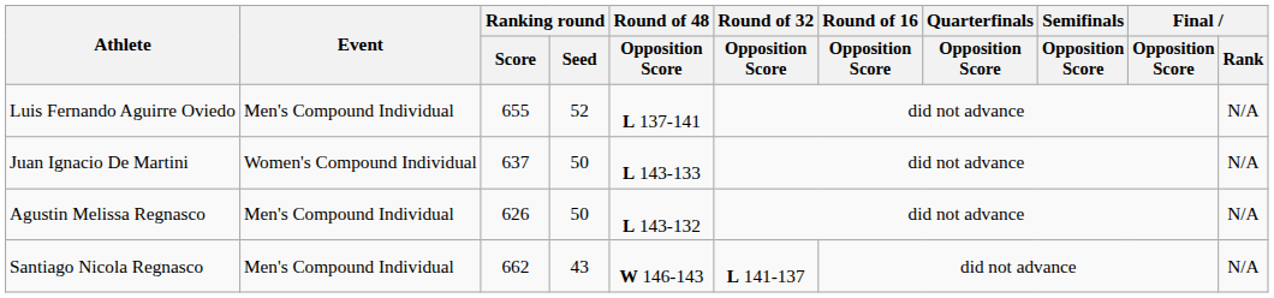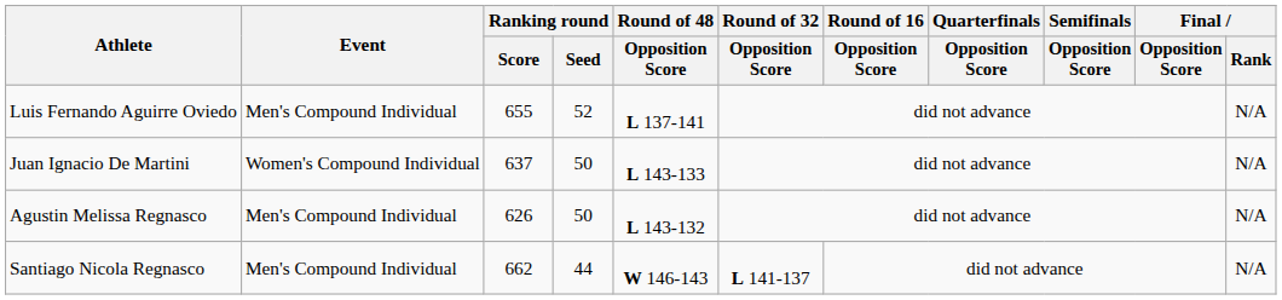Santiago Nicola Regnasco | Ranking round / Seed: 43 -> 44
